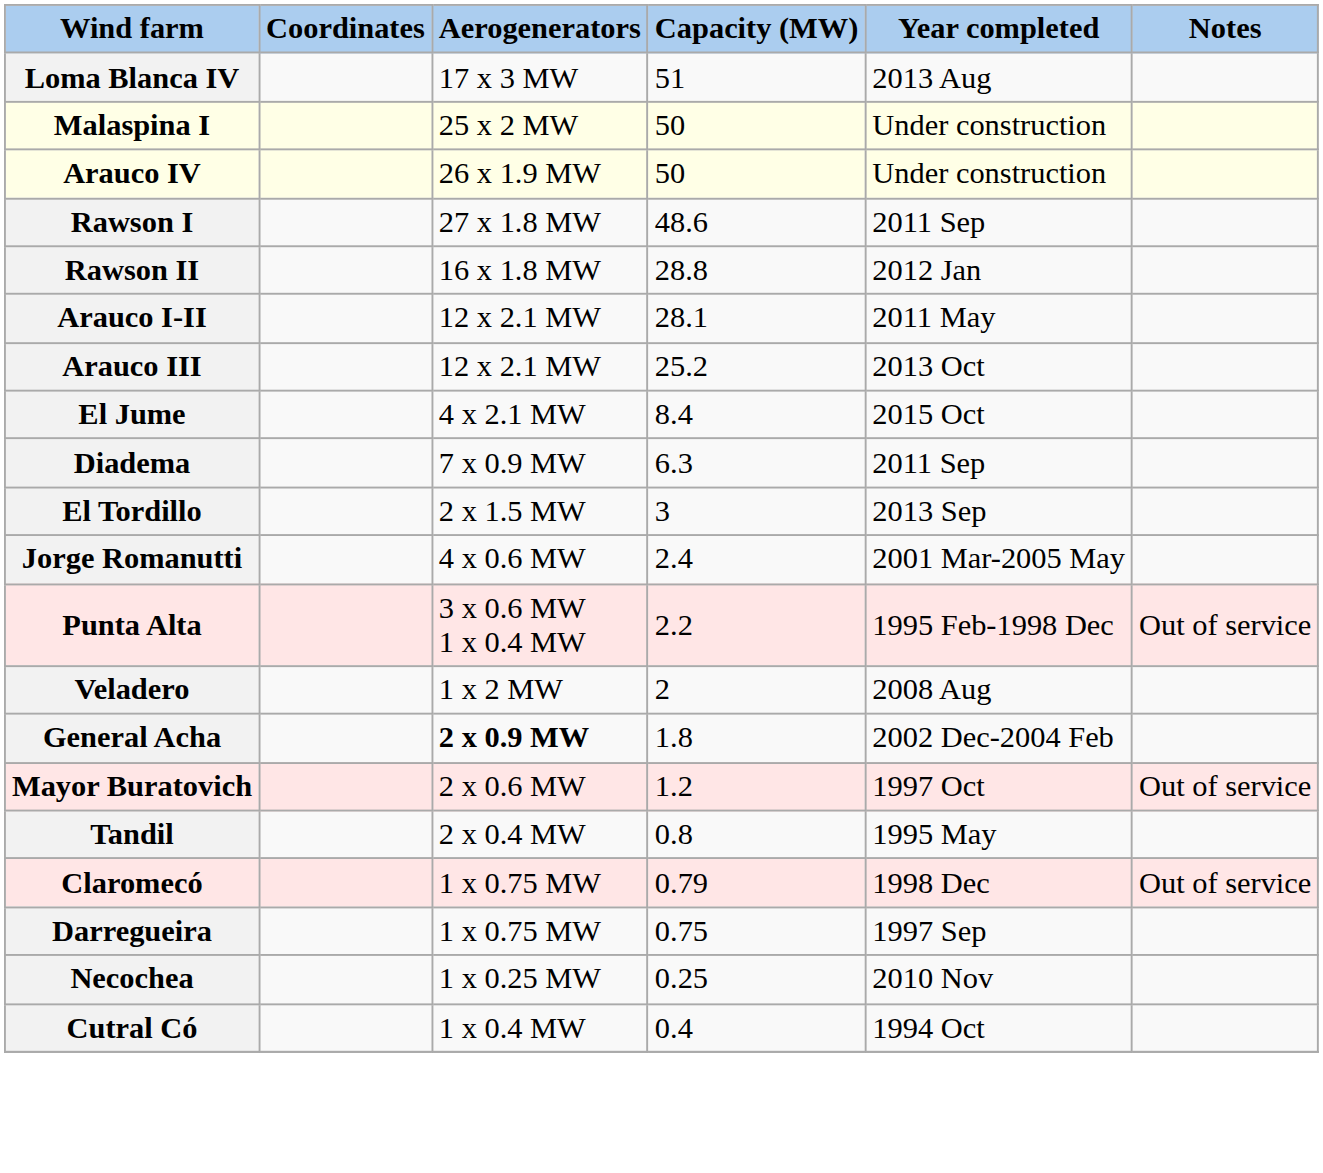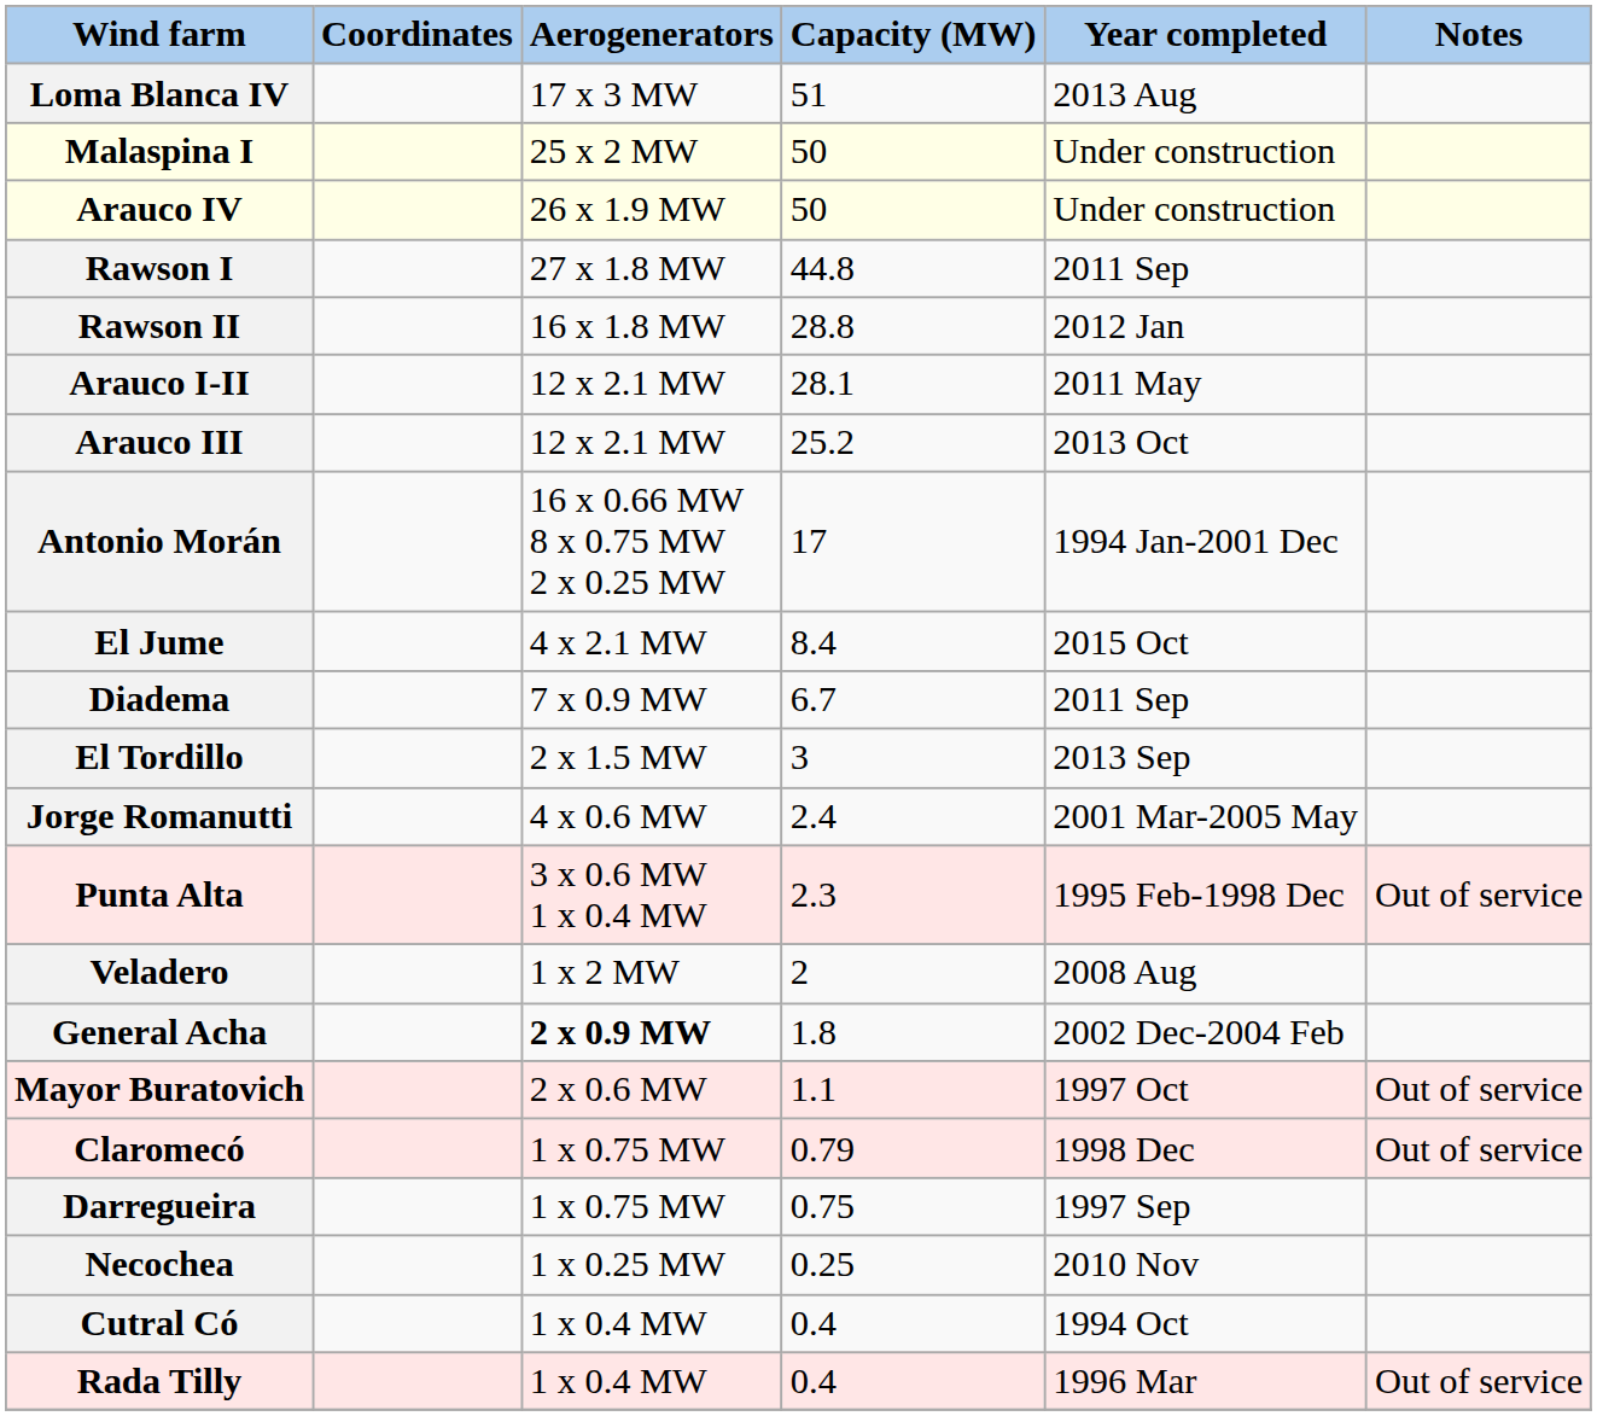Rawson I | Capacity (MW): 48.6 -> 44.8
+ row: Antonio Morán | 16 x 0.66 MW 8 x 0.75 MW 2 x 0.25 MW | 17 | 1994 Jan-2001 Dec
Diadema | Capacity (MW): 6.3 -> 6.7
Punta Alta | Capacity (MW): 2.2 -> 2.3
Mayor Buratovich | Capacity (MW): 1.2 -> 1.1
- row: Tandil | 2 x 0.4 MW | 0.8 | 1995 May
+ row: Rada Tilly | 1 x 0.4 MW | 0.4 | 1996 Mar | Out of service
